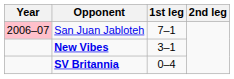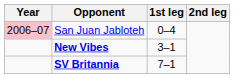San Juan Jabloteh | 1st leg: 7–1 -> 0–4
SV Britannia | 1st leg: 0–4 -> 7–1
